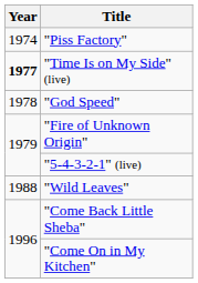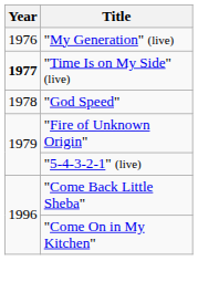- row: 1974 | "Piss Factory"
+ row: 1976 | "My Generation" (live)
- row: 1988 | "Wild Leaves"
